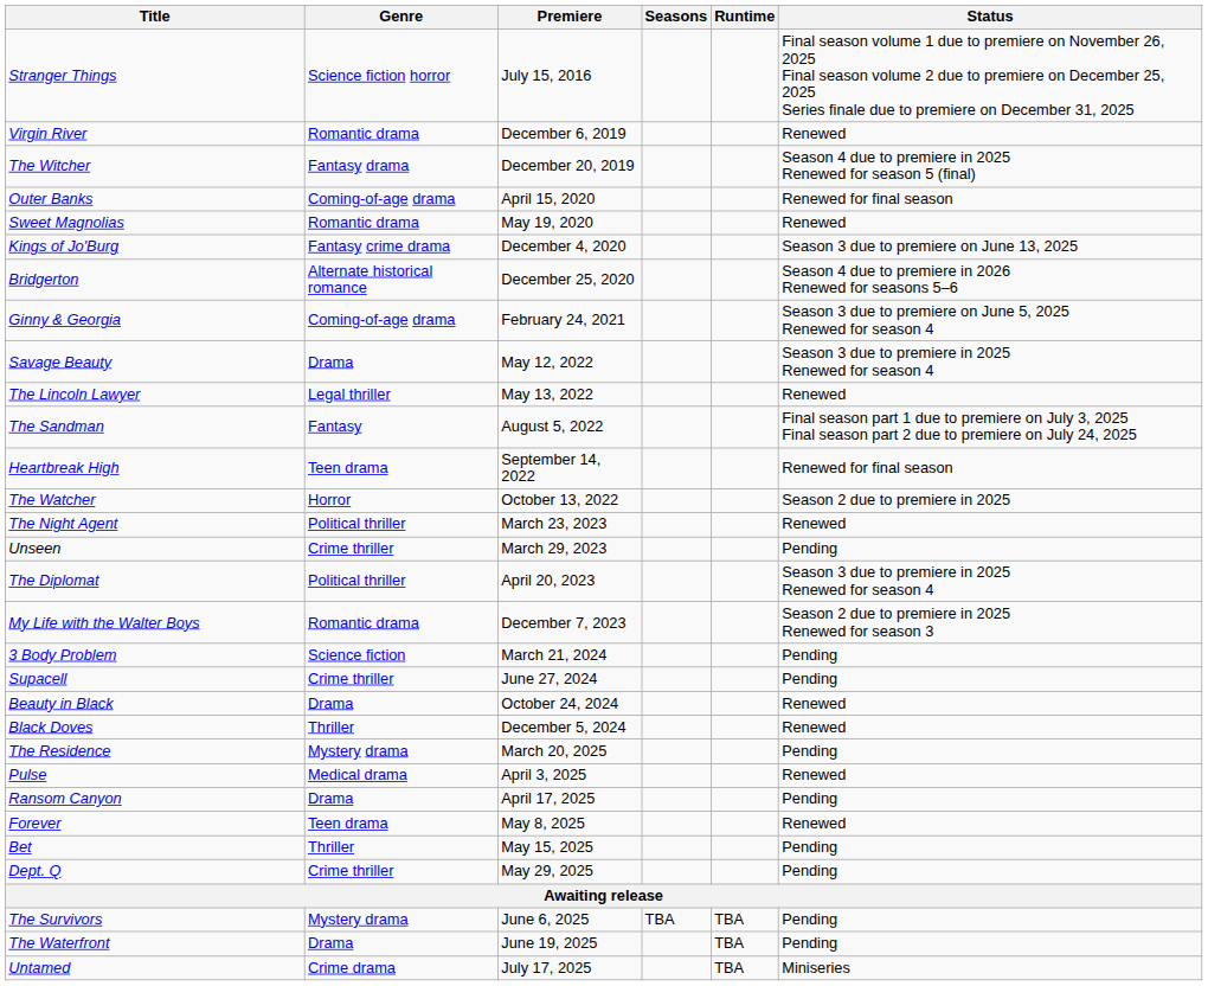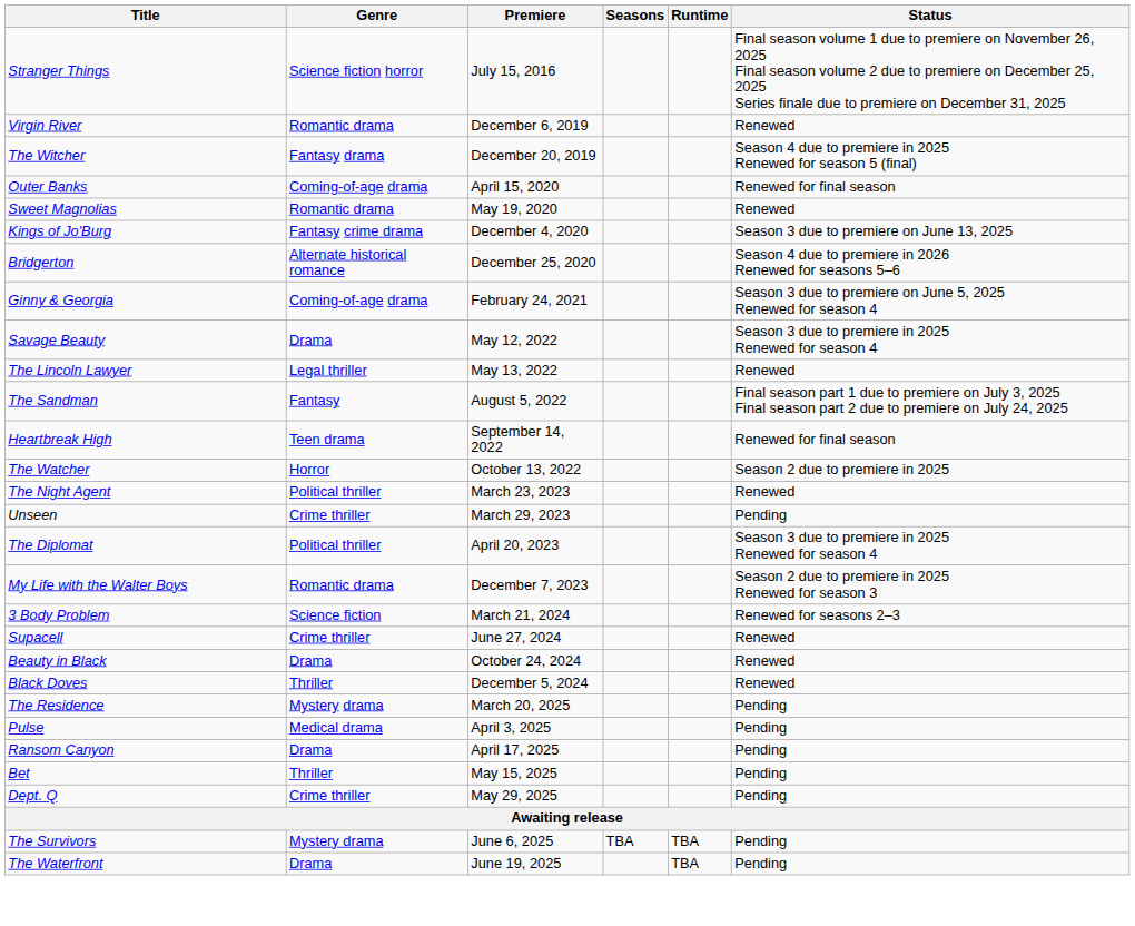3 Body Problem | Status: Pending -> Renewed for seasons 2–3
Supacell | Status: Pending -> Renewed
Pulse | Status: Renewed -> Pending
- row: Forever | Teen drama | May 8, 2025 | Renewed
- row: Untamed | Crime drama | July 17, 2025 | TBA | Miniseries
